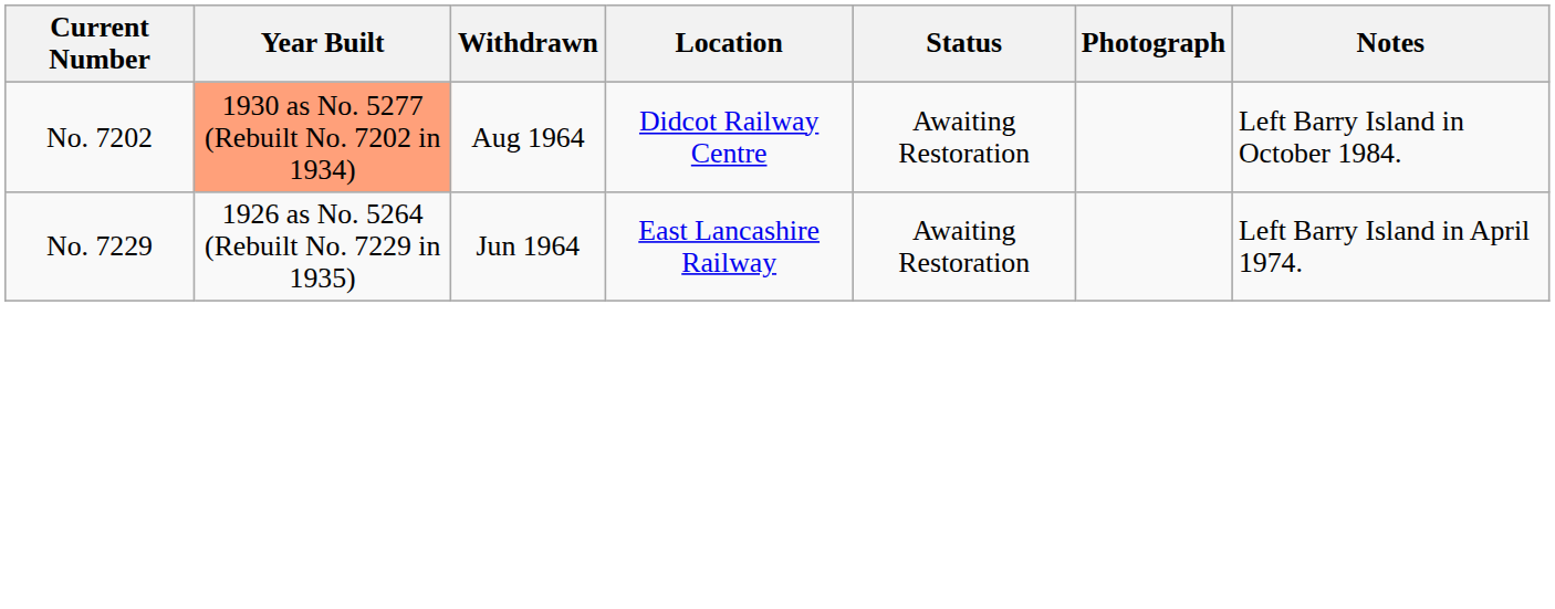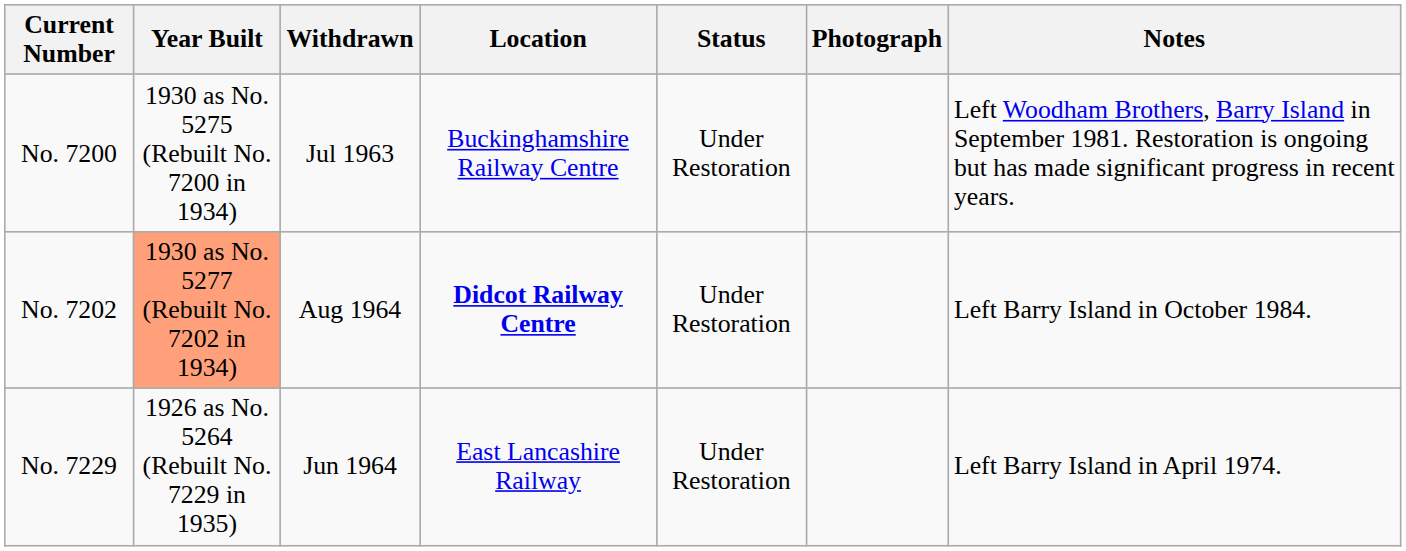+ row: No. 7200 | 1930 as No. 5275 (Rebuilt No. 7200 in 1934) | Jul 1963 | Buckinghamshire Railway Centre | Under Restoration | Left Woodham Brothers, Barry Island in September 1981. Restoration is ongoing but has made significant progress in recent years.
No. 7202 | Location: normal -> bold
No. 7202 | Status: Awaiting Restoration -> Under Restoration
No. 7229 | Status: Awaiting Restoration -> Under Restoration
